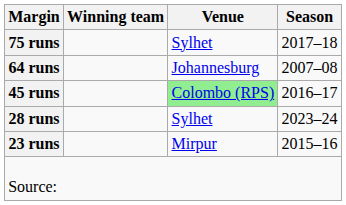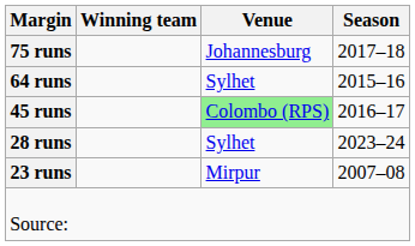75 runs | Venue: Sylhet -> Johannesburg
64 runs | Venue: Johannesburg -> Sylhet
64 runs | Season: 2007–08 -> 2015–16
23 runs | Season: 2015–16 -> 2007–08
